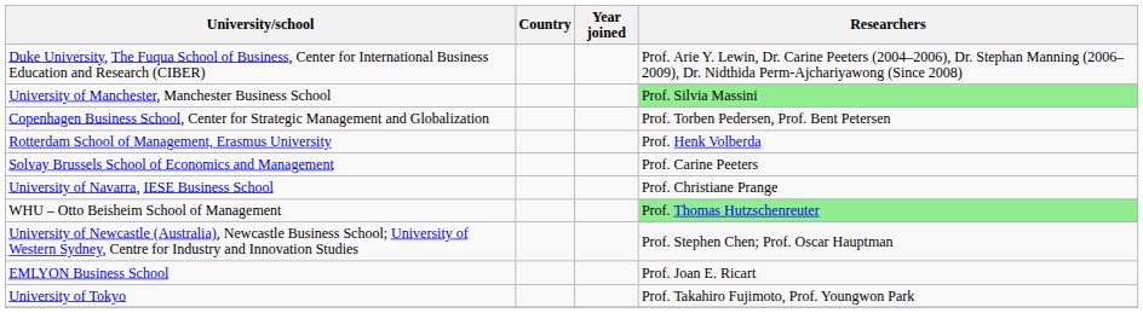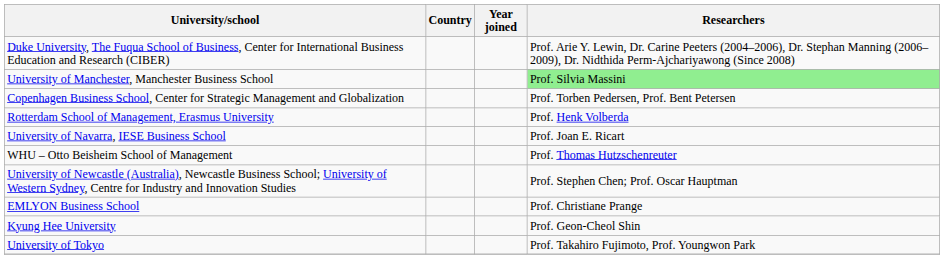- row: Solvay Brussels School of Economics and Management | Prof. Carine Peeters
University of Navarra, IESE Business School | Researchers: Prof. Christiane Prange -> Prof. Joan E. Ricart
WHU – Otto Beisheim School of Management | Researchers: lightgreen background -> no background
EMLYON Business School | Researchers: Prof. Joan E. Ricart -> Prof. Christiane Prange
+ row: Kyung Hee University | Prof. Geon-Cheol Shin
